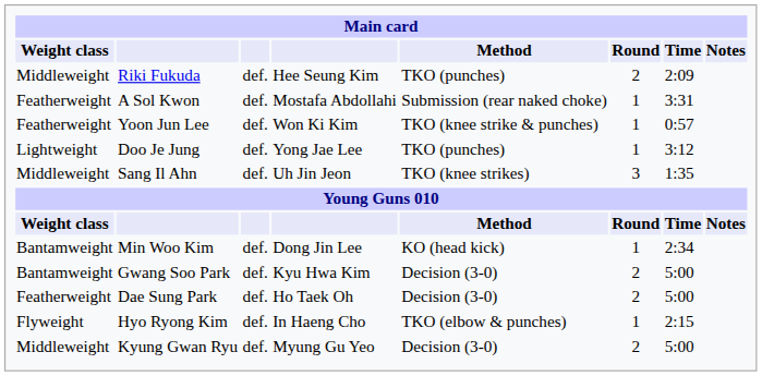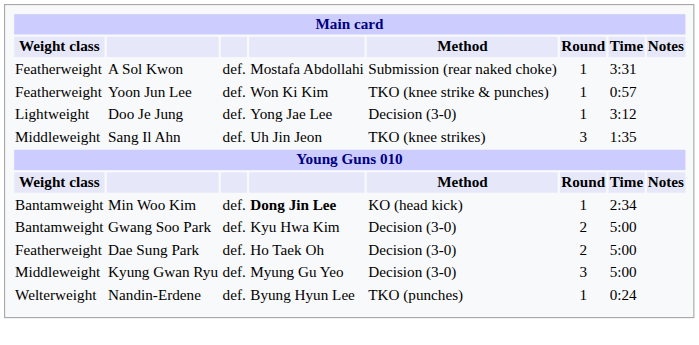- row: Middleweight | Riki Fukuda | def. | Hee Seung Kim | TKO (punches) | 2 | 2:09
Doo Je Jung | Method: TKO (punches) -> Decision (3-0)
Min Woo Kim | column 4: normal -> bold
- row: Flyweight | Hyo Ryong Kim | def. | In Haeng Cho | TKO (elbow & punches) | 1 | 2:15
Kyung Gwan Ryu | Round: 2 -> 3
+ row: Welterweight | Nandin-Erdene | def. | Byung Hyun Lee | TKO (punches) | 1 | 0:24
